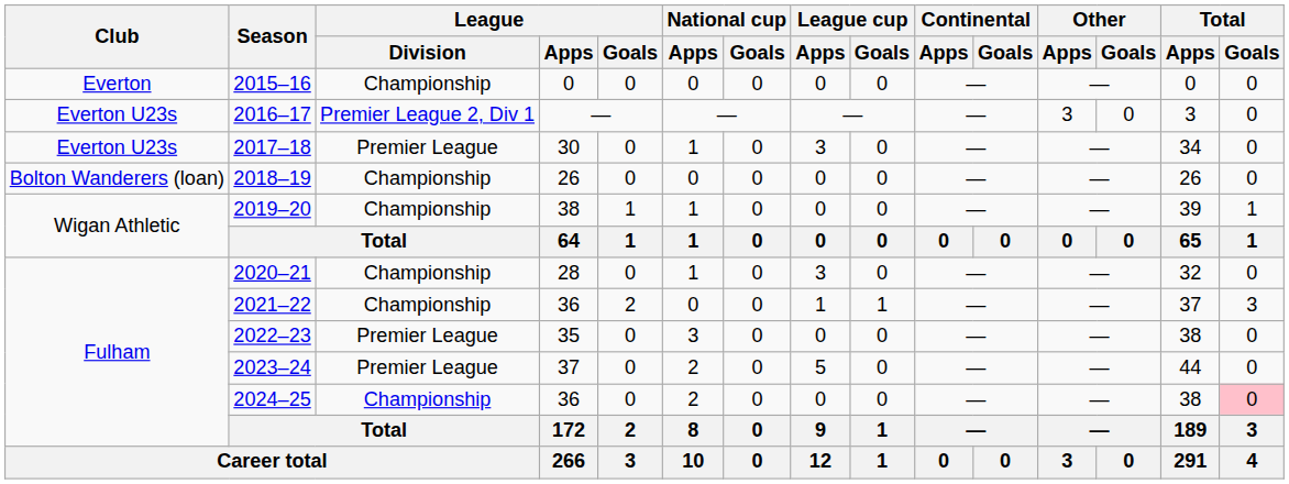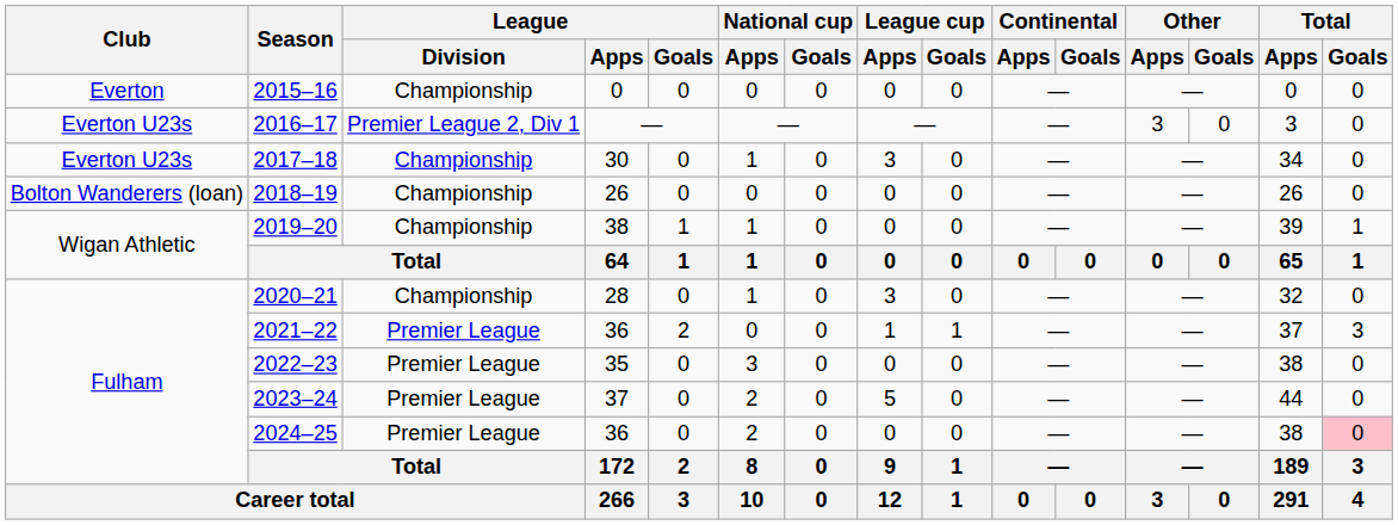2017–18 | League / Division: Premier League -> Championship
2021–22 | League / Division: Championship -> Premier League
2024–25 | League / Division: Championship -> Premier League
